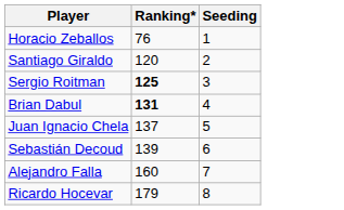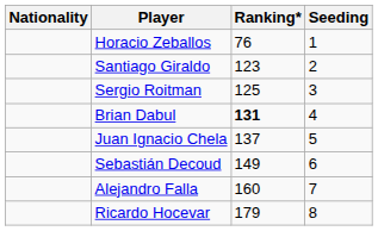+ column: Nationality
Santiago Giraldo | Ranking*: 120 -> 123
Sergio Roitman | Ranking*: bold -> normal
Sebastián Decoud | Ranking*: 139 -> 149
